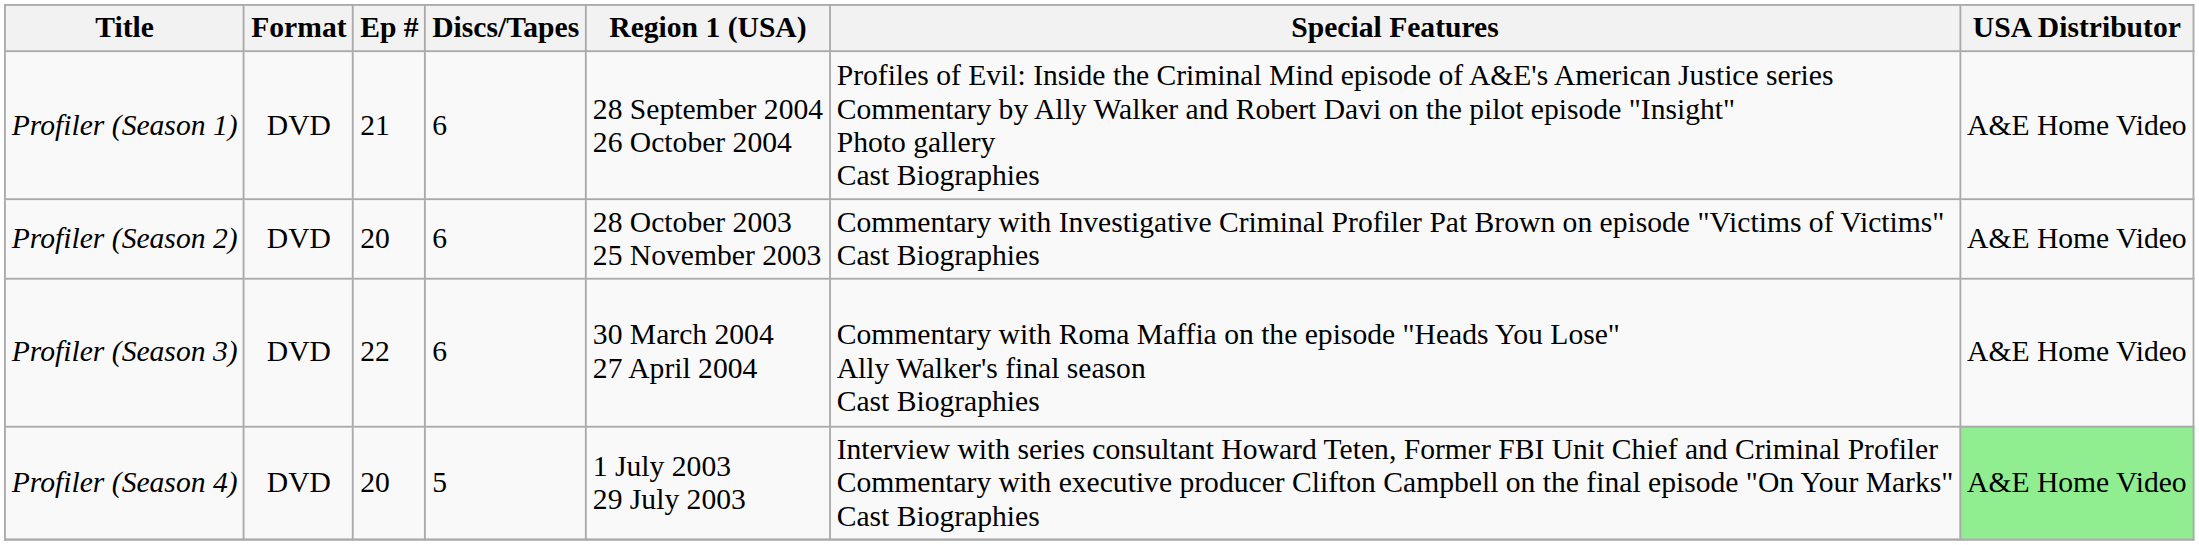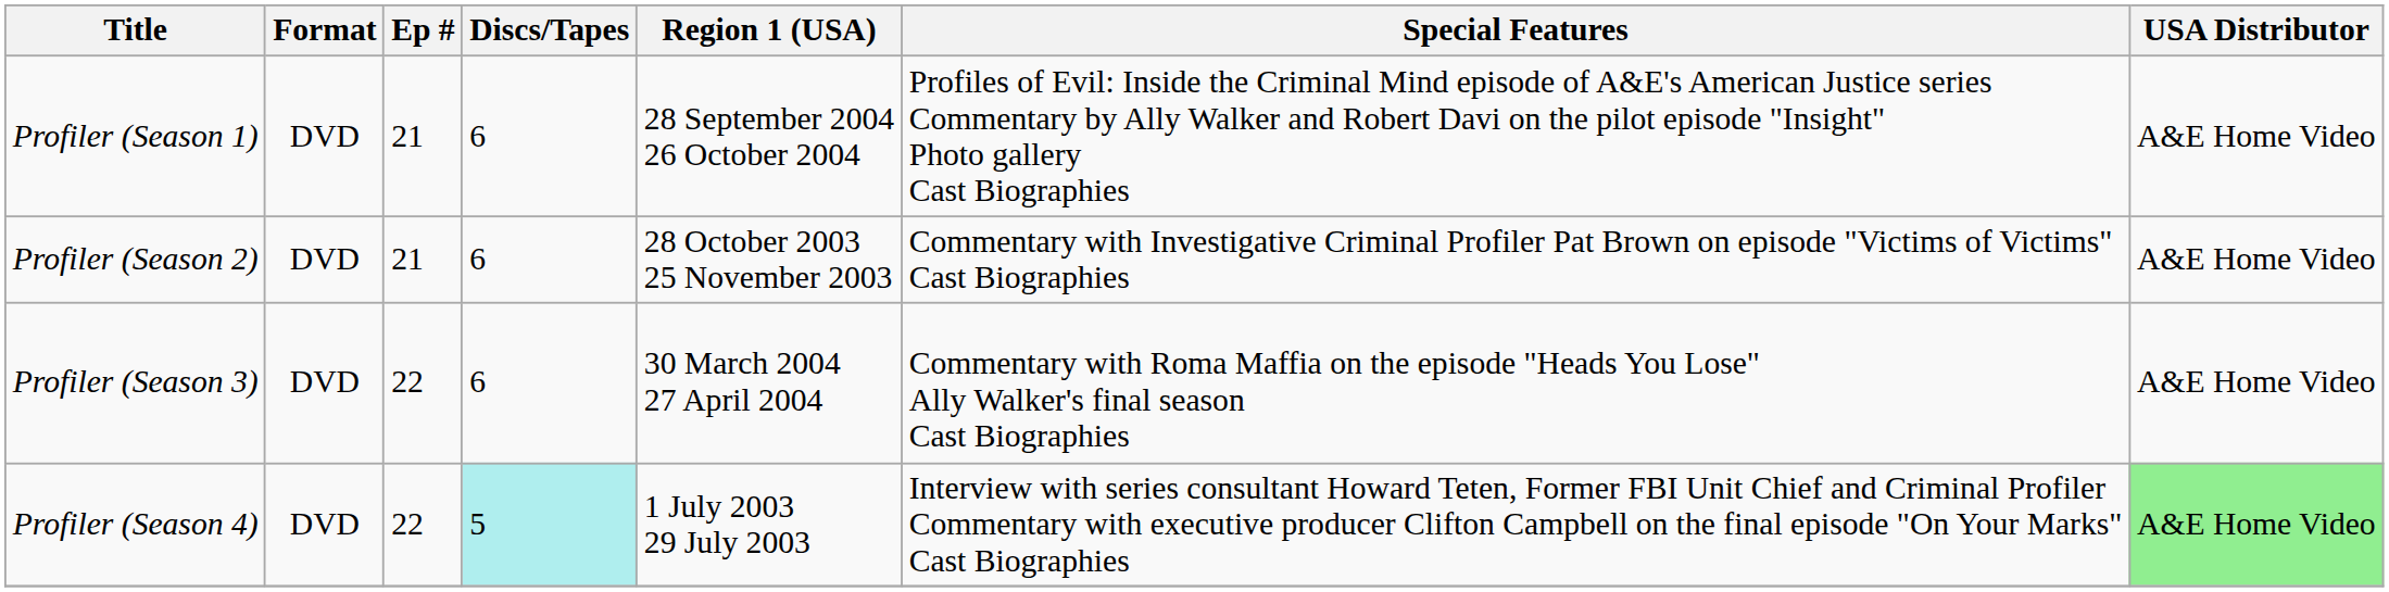Profiler (Season 2) | Ep #: 20 -> 21
Profiler (Season 4) | Ep #: 20 -> 22
Profiler (Season 4) | Discs/Tapes: no background -> paleturquoise background
